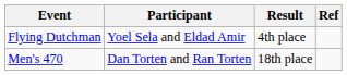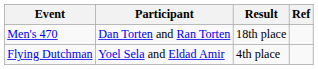rows swapped: Men's 470 <-> Flying Dutchman
